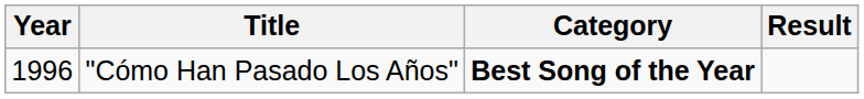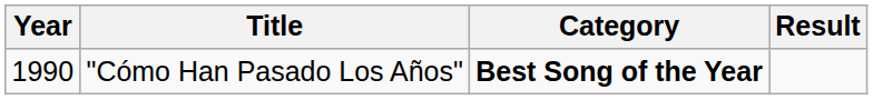"Cómo Han Pasado Los Años" | Year: 1996 -> 1990
